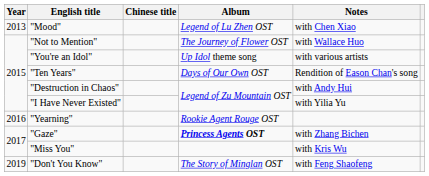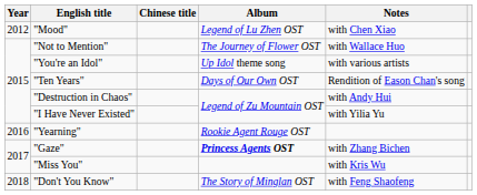"Mood" | Year: 2013 -> 2012
"Don't You Know" | Year: 2019 -> 2018
